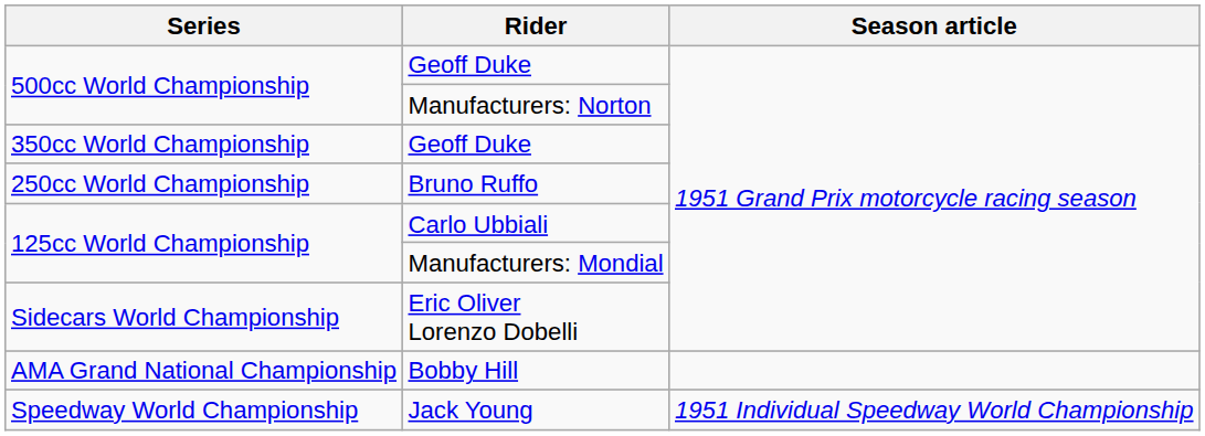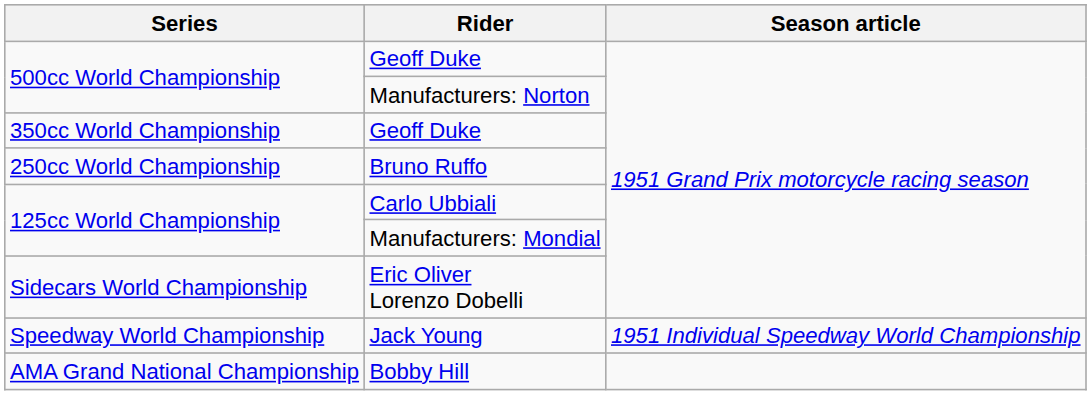rows swapped: Jack Young <-> Bobby Hill
